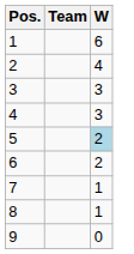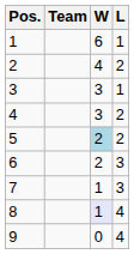+ column: L | 1 | 2 | 1 | 2 | 2 | 3 | 3 | 4 | 4
8 | W: no background -> lavender background
